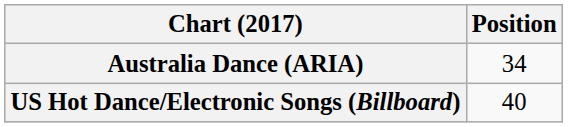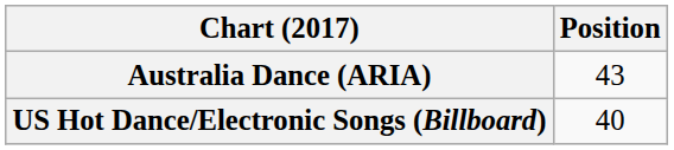Australia Dance (ARIA) | Position: 34 -> 43
